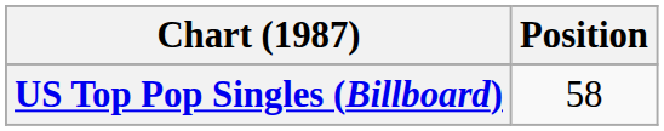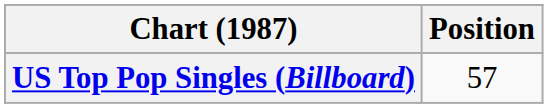US Top Pop Singles (Billboard) | Position: 58 -> 57
